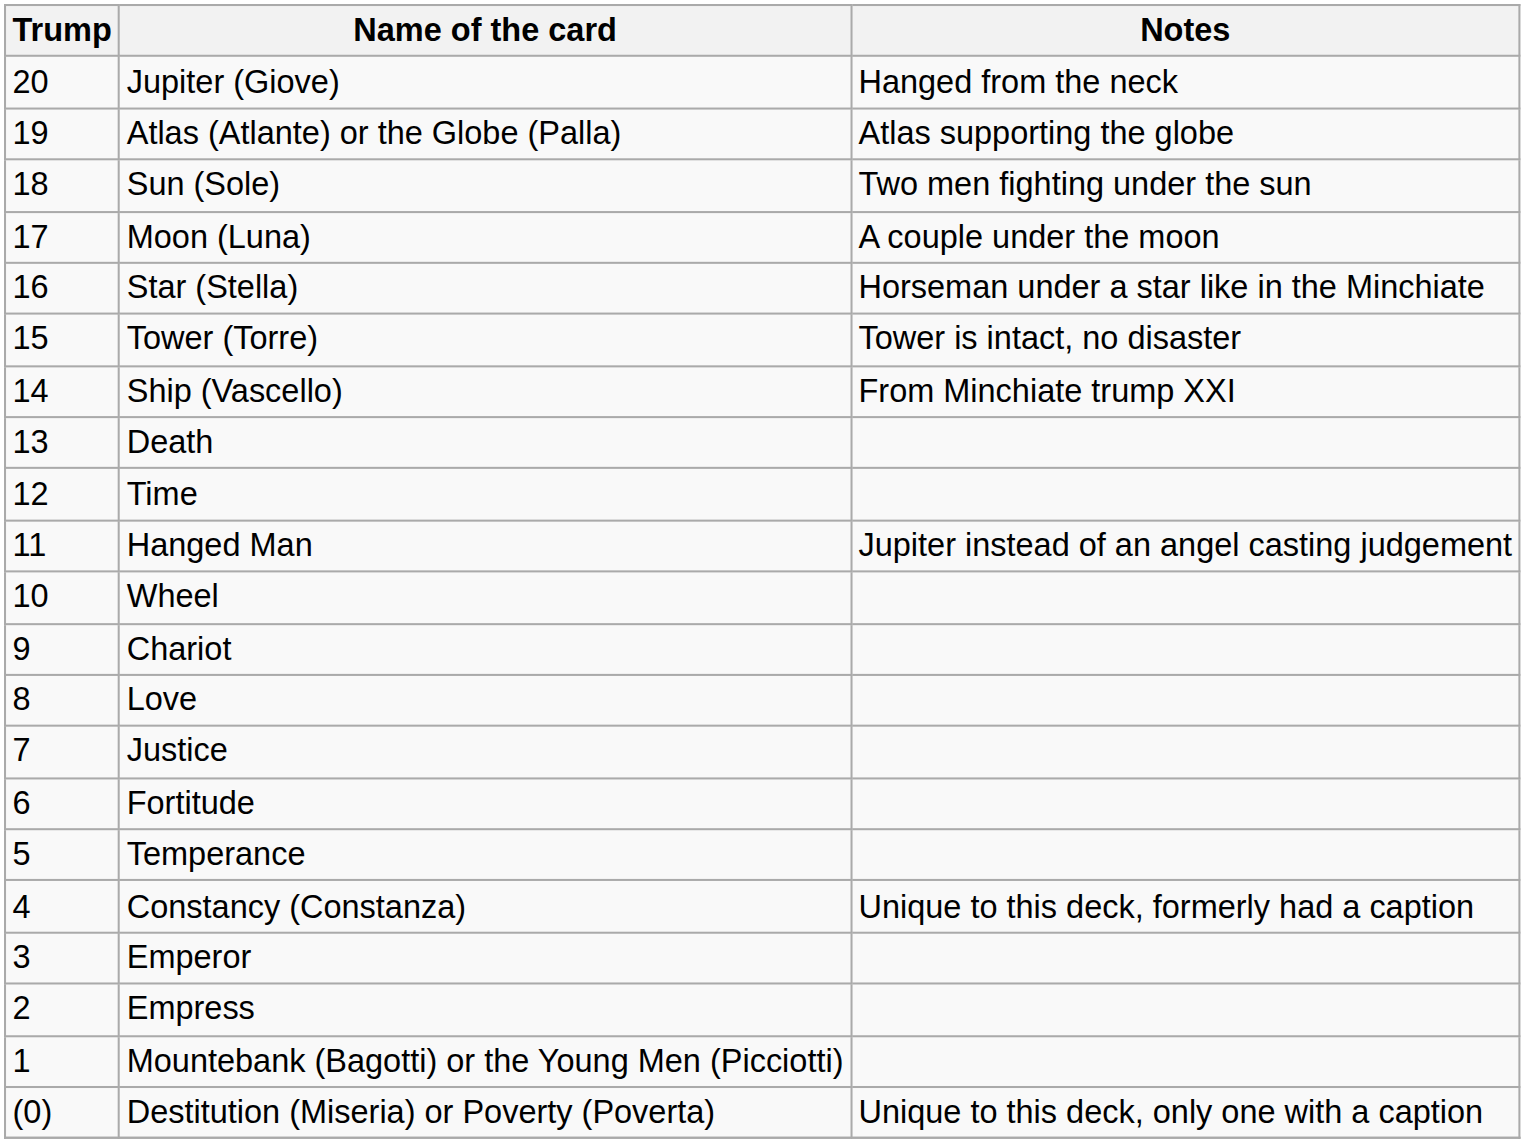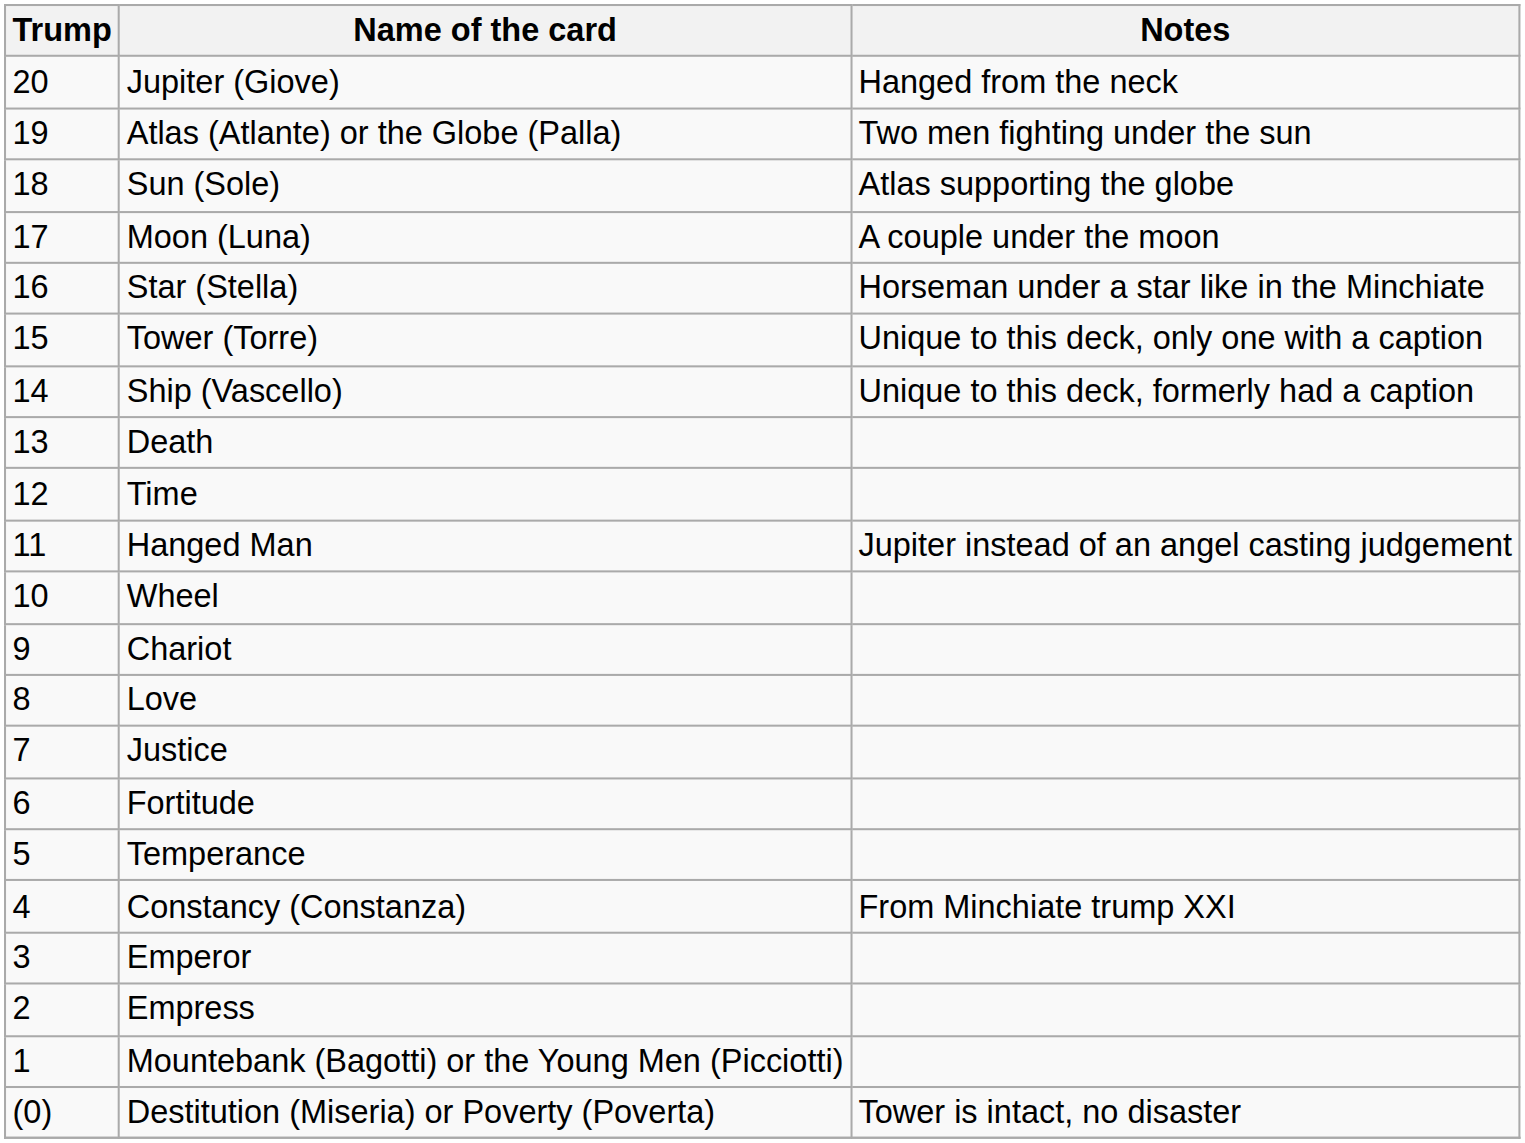Atlas (Atlante) or the Globe (Palla) | Notes: Atlas supporting the globe -> Two men fighting under the sun
Sun (Sole) | Notes: Two men fighting under the sun -> Atlas supporting the globe
Tower (Torre) | Notes: Tower is intact, no disaster -> Unique to this deck, only one with a caption
Ship (Vascello) | Notes: From Minchiate trump XXI -> Unique to this deck, formerly had a caption
Constancy (Constanza) | Notes: Unique to this deck, formerly had a caption -> From Minchiate trump XXI
Destitution (Miseria) or Poverty (Poverta) | Notes: Unique to this deck, only one with a caption -> Tower is intact, no disaster
